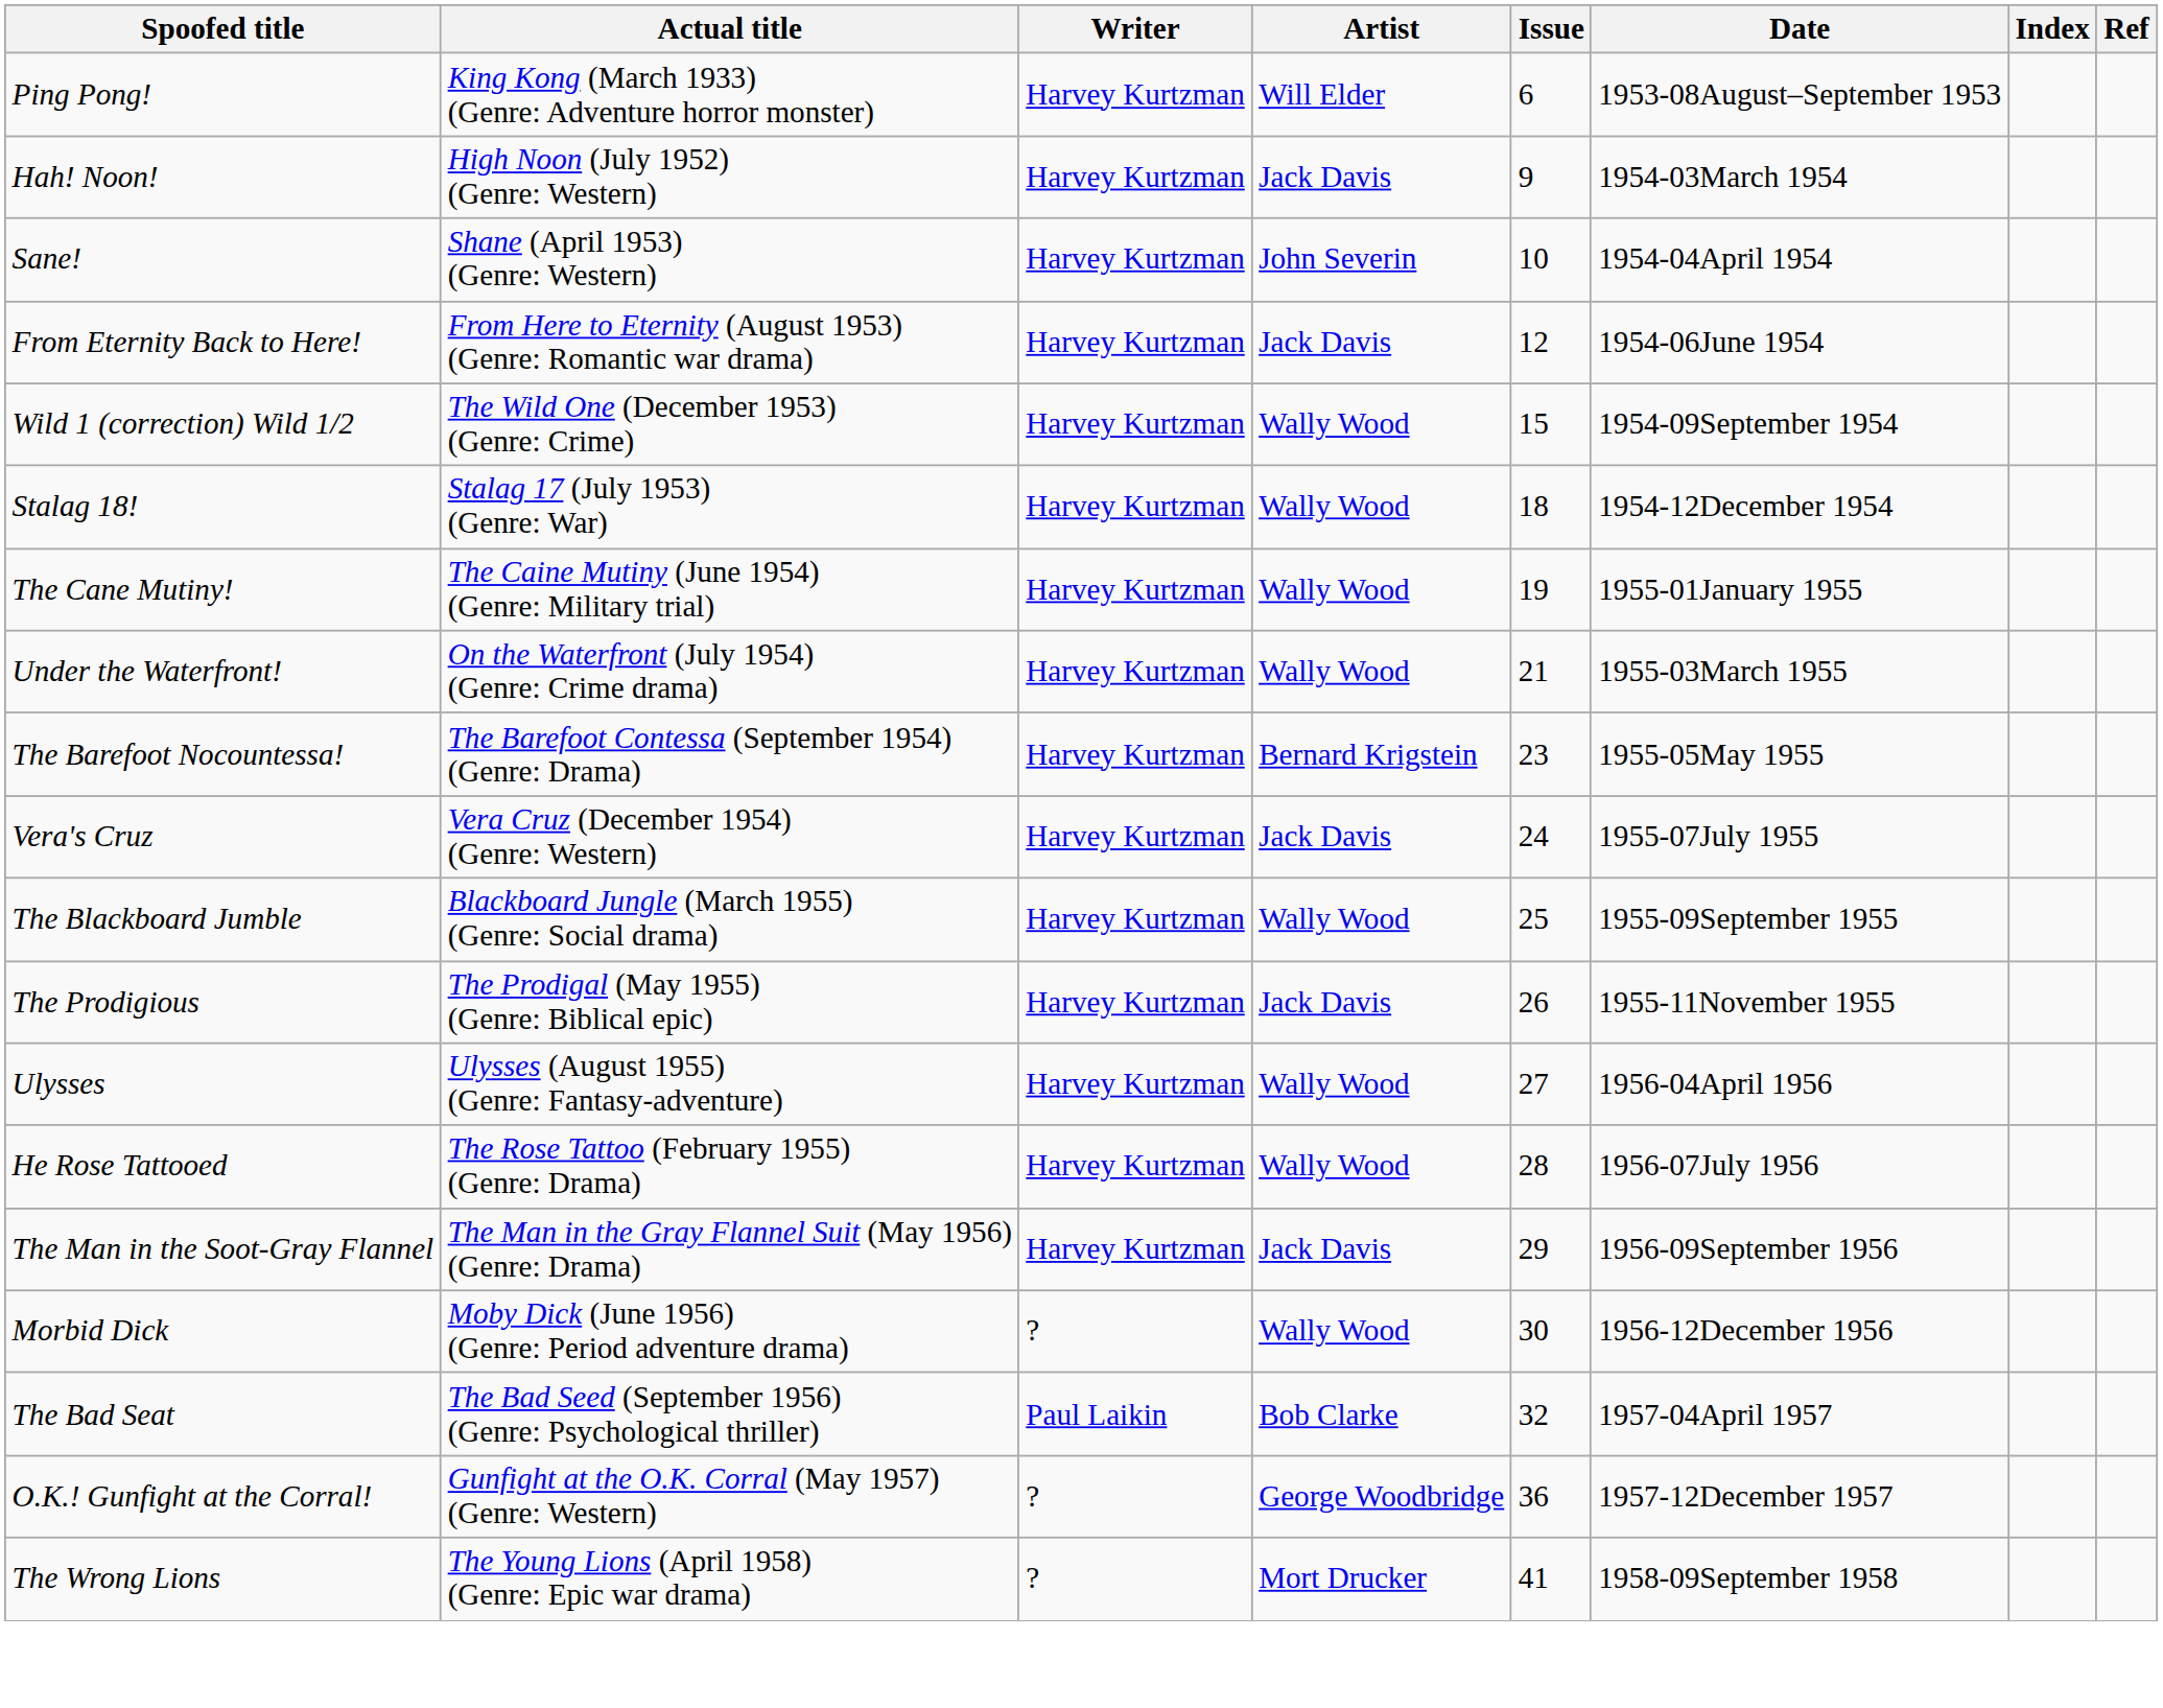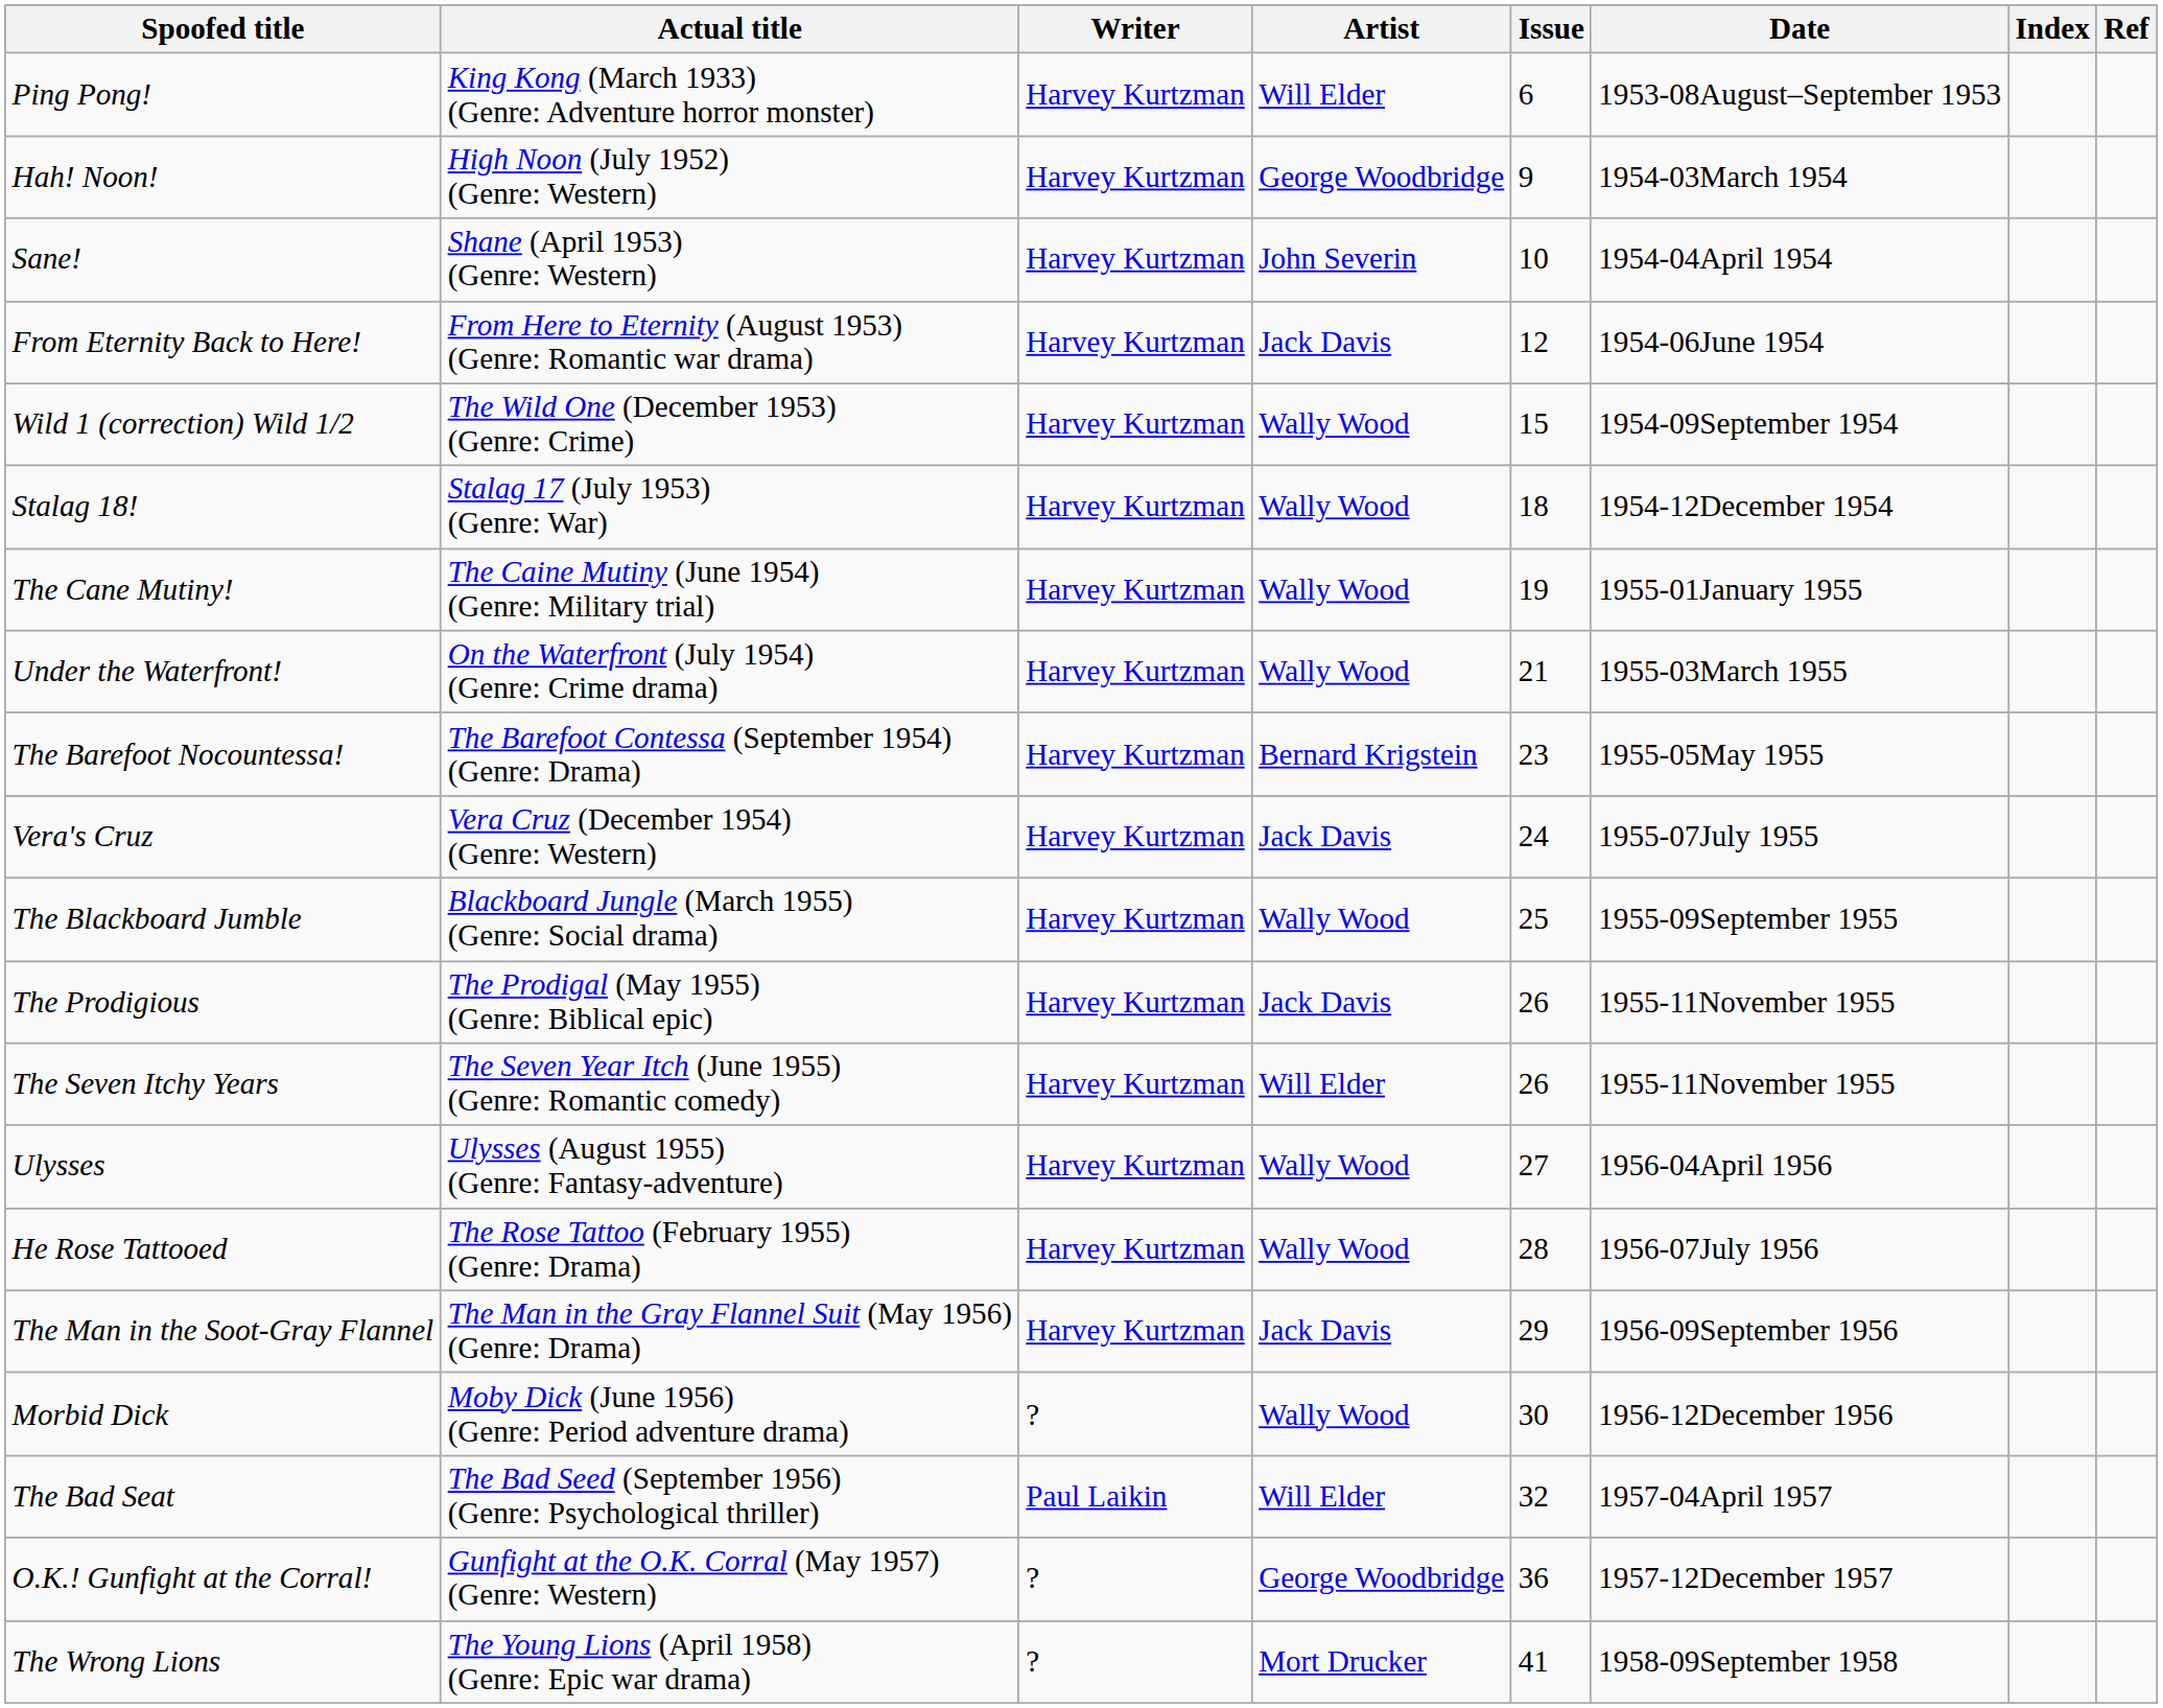Hah! Noon! | Artist: Jack Davis -> George Woodbridge
+ row: The Seven Itchy Years | The Seven Year Itch (June 1955) (Genre: Romantic comedy) | Harvey Kurtzman | Will Elder | 26 | 1955-11November 1955
The Bad Seat | Artist: Bob Clarke -> Will Elder
